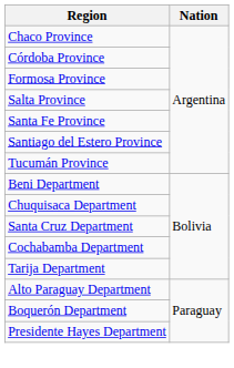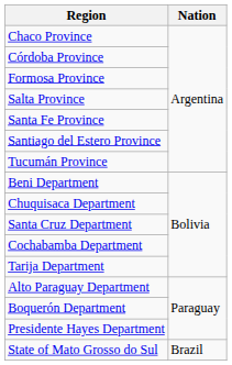+ row: State of Mato Grosso do Sul | Brazil
